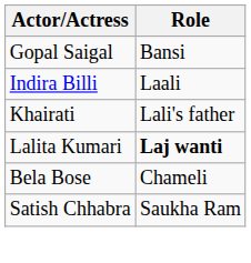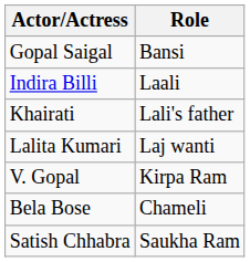Lalita Kumari | Role: bold -> normal
+ row: V. Gopal | Kirpa Ram
